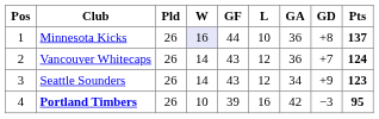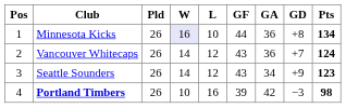columns swapped: L <-> GF
Minnesota Kicks | Pts: 137 -> 134
Portland Timbers | Pts: 95 -> 98
